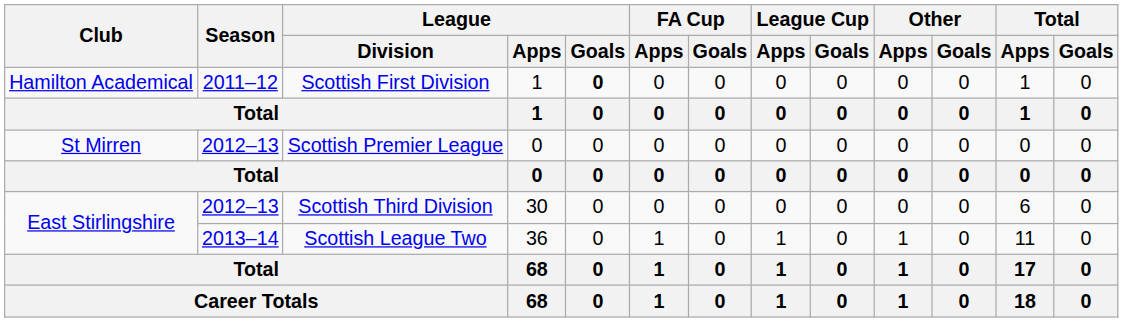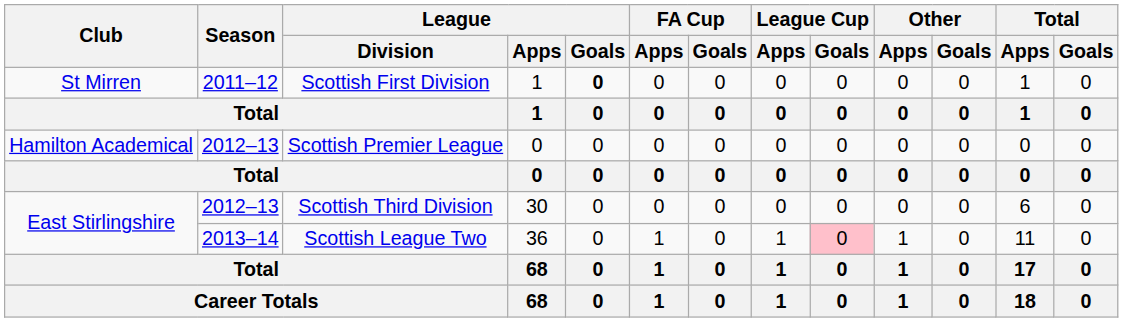Scottish First Division | Club: Hamilton Academical -> St Mirren
Scottish Premier League | Club: St Mirren -> Hamilton Academical
Scottish League Two | League Cup / Goals: no background -> pink background
